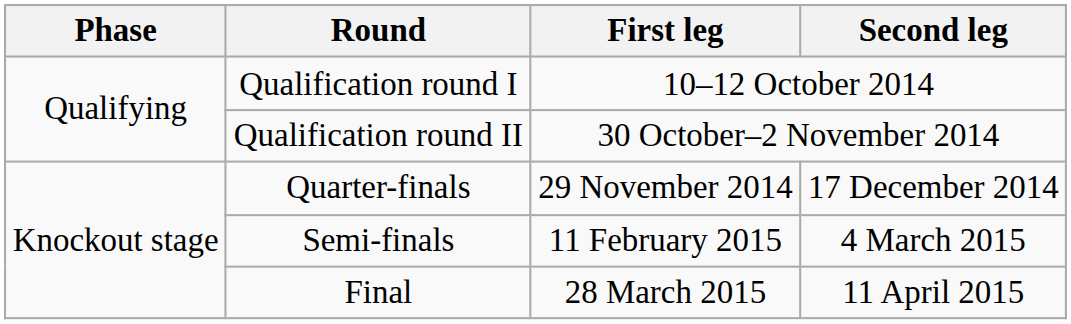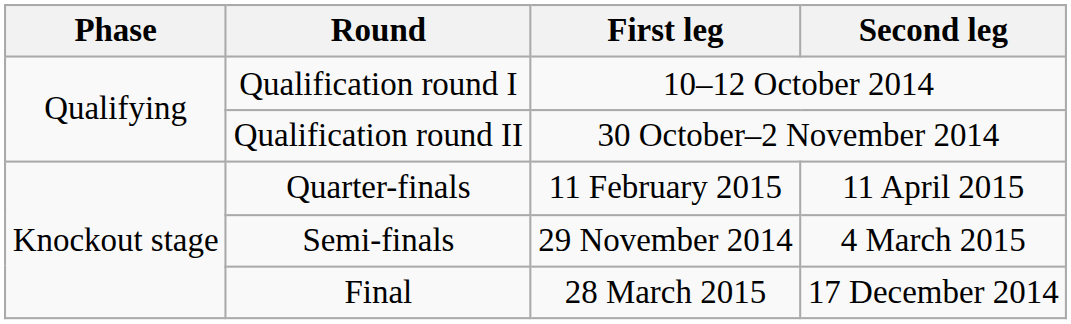Quarter-finals | First leg: 29 November 2014 -> 11 February 2015
Quarter-finals | Second leg: 17 December 2014 -> 11 April 2015
Semi-finals | First leg: 11 February 2015 -> 29 November 2014
Final | Second leg: 11 April 2015 -> 17 December 2014
